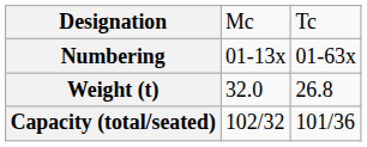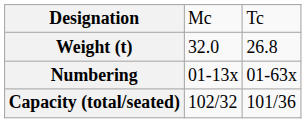rows swapped: Numbering <-> Weight (t)
